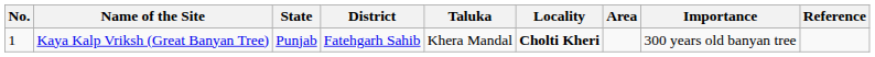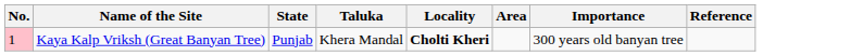- column: District | Fatehgarh Sahib
Kaya Kalp Vriksh (Great Banyan Tree) | No.: no background -> pink background
